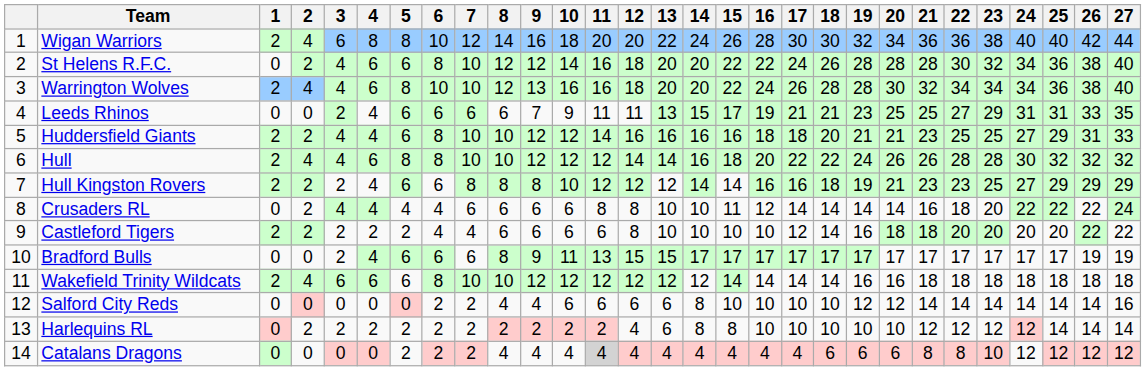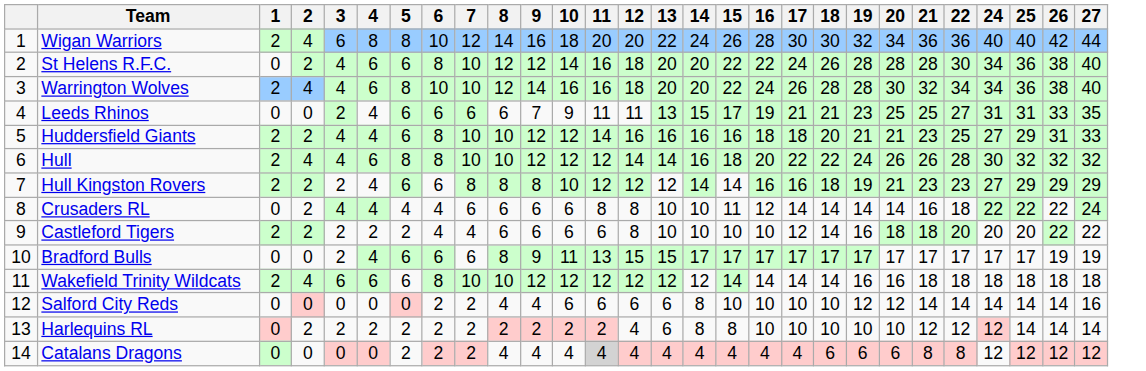- column: 23 | 38 | 32 | 34 | 29 | 25 | 28 | 25 | 20 | 20 | 17 | 18 | 14 | 12 | 10
Warrington Wolves | 9: 13 -> 14
